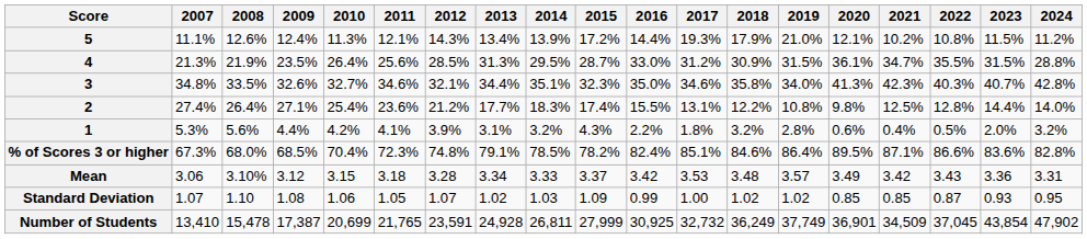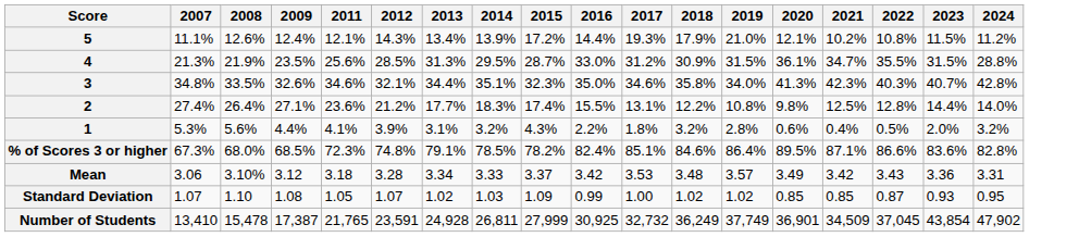- column: 2010 | 11.3% | 26.4% | 32.7% | 25.4% | 4.2% | 70.4% | 3.15 | 1.06 | 20,699
